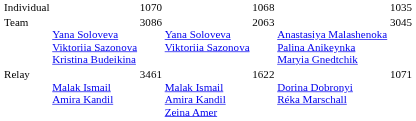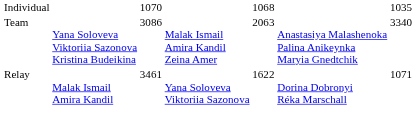Team | column 4: Yana Soloveva Viktoriia Sazonova -> Malak Ismail Amira Kandil Zeina Amer
Team | column 7: 3045 -> 3340
Relay | column 4: Malak Ismail Amira Kandil Zeina Amer -> Yana Soloveva Viktoriia Sazonova
